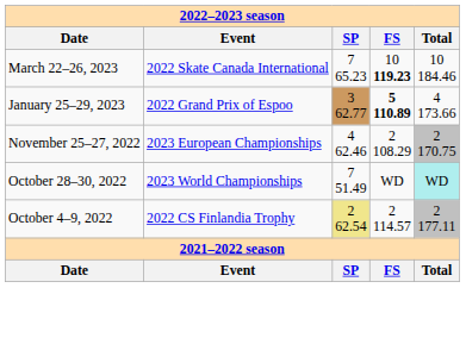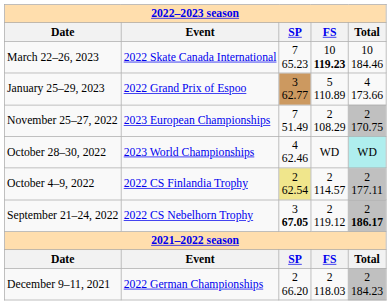January 25–29, 2023 | column 4: bold -> normal
November 25–27, 2022 | column 3: 4 62.46 -> 7 51.49
October 28–30, 2022 | column 3: 7 51.49 -> 4 62.46
+ row: September 21–24, 2022 | 2022 CS Nebelhorn Trophy | 3 67.05 | 2 119.12 | 2 186.17
+ row: December 9–11, 2021 | 2022 German Championships | 2 66.20 | 2 118.03 | 2 184.23
